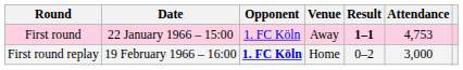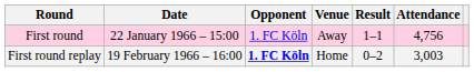First round | Result: bold -> normal
First round | Attendance: 4,753 -> 4,756
First round replay | Attendance: 3,000 -> 3,003
